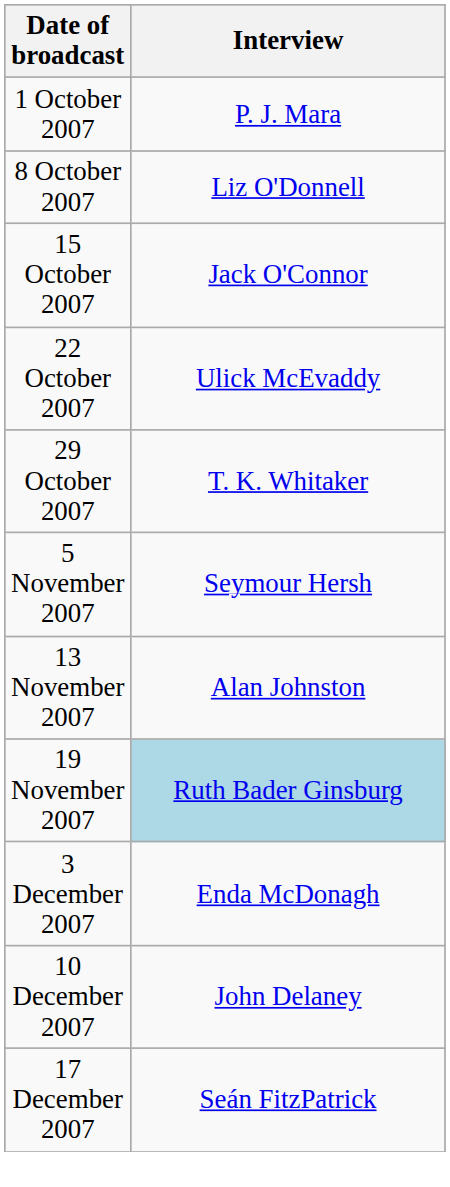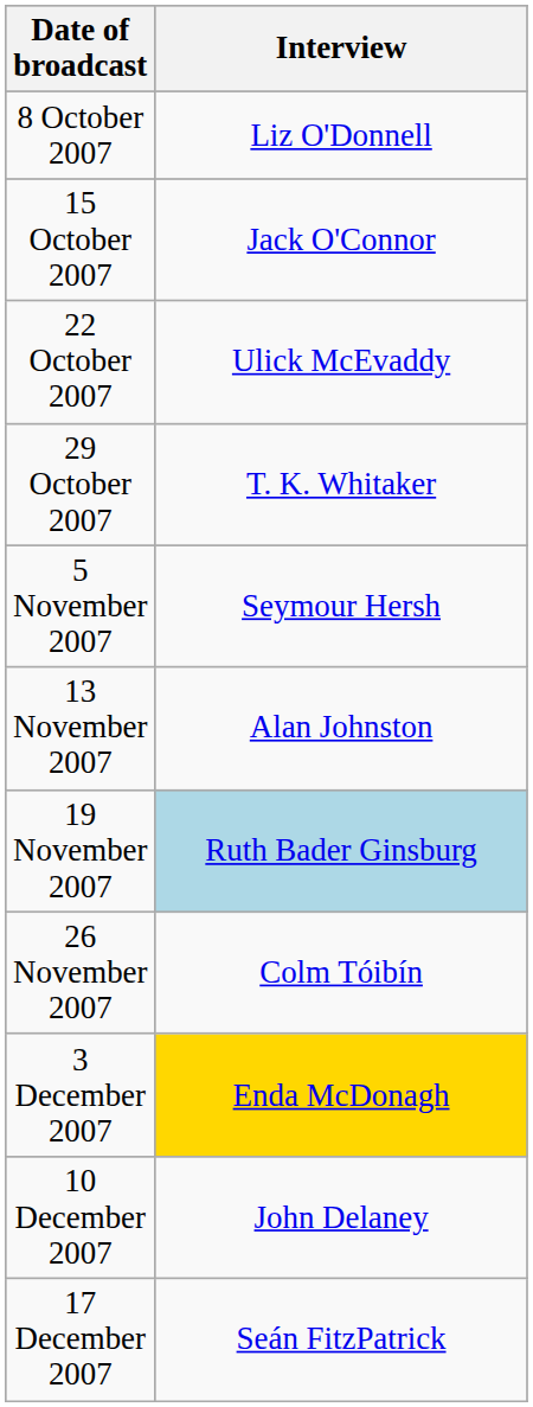- row: 1 October 2007 | P. J. Mara
+ row: 26 November 2007 | Colm Tóibín
3 December 2007 | Interview: no background -> gold background
